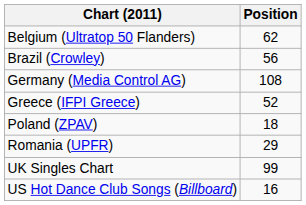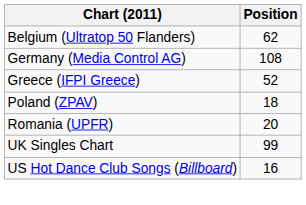- row: Brazil (Crowley) | 56
Romania (UPFR) | Position: 29 -> 20
